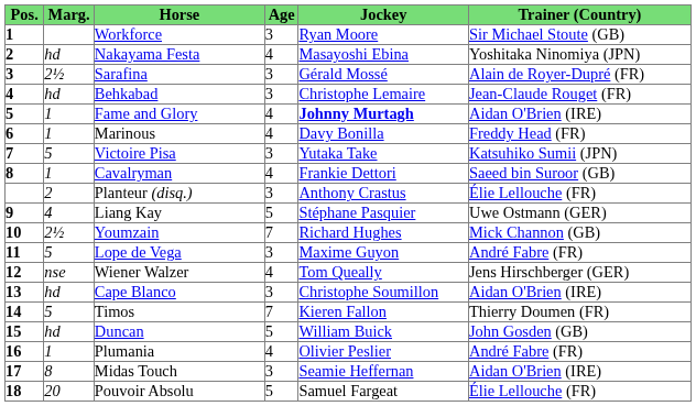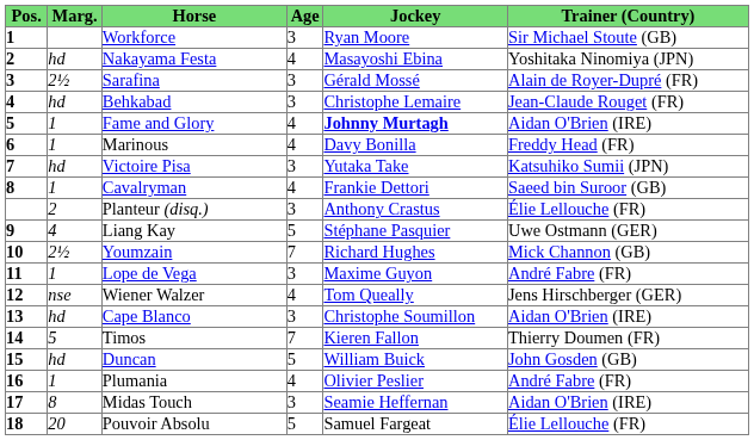Victoire Pisa | Marg.: 5 -> hd
Lope de Vega | Marg.: 5 -> 1
